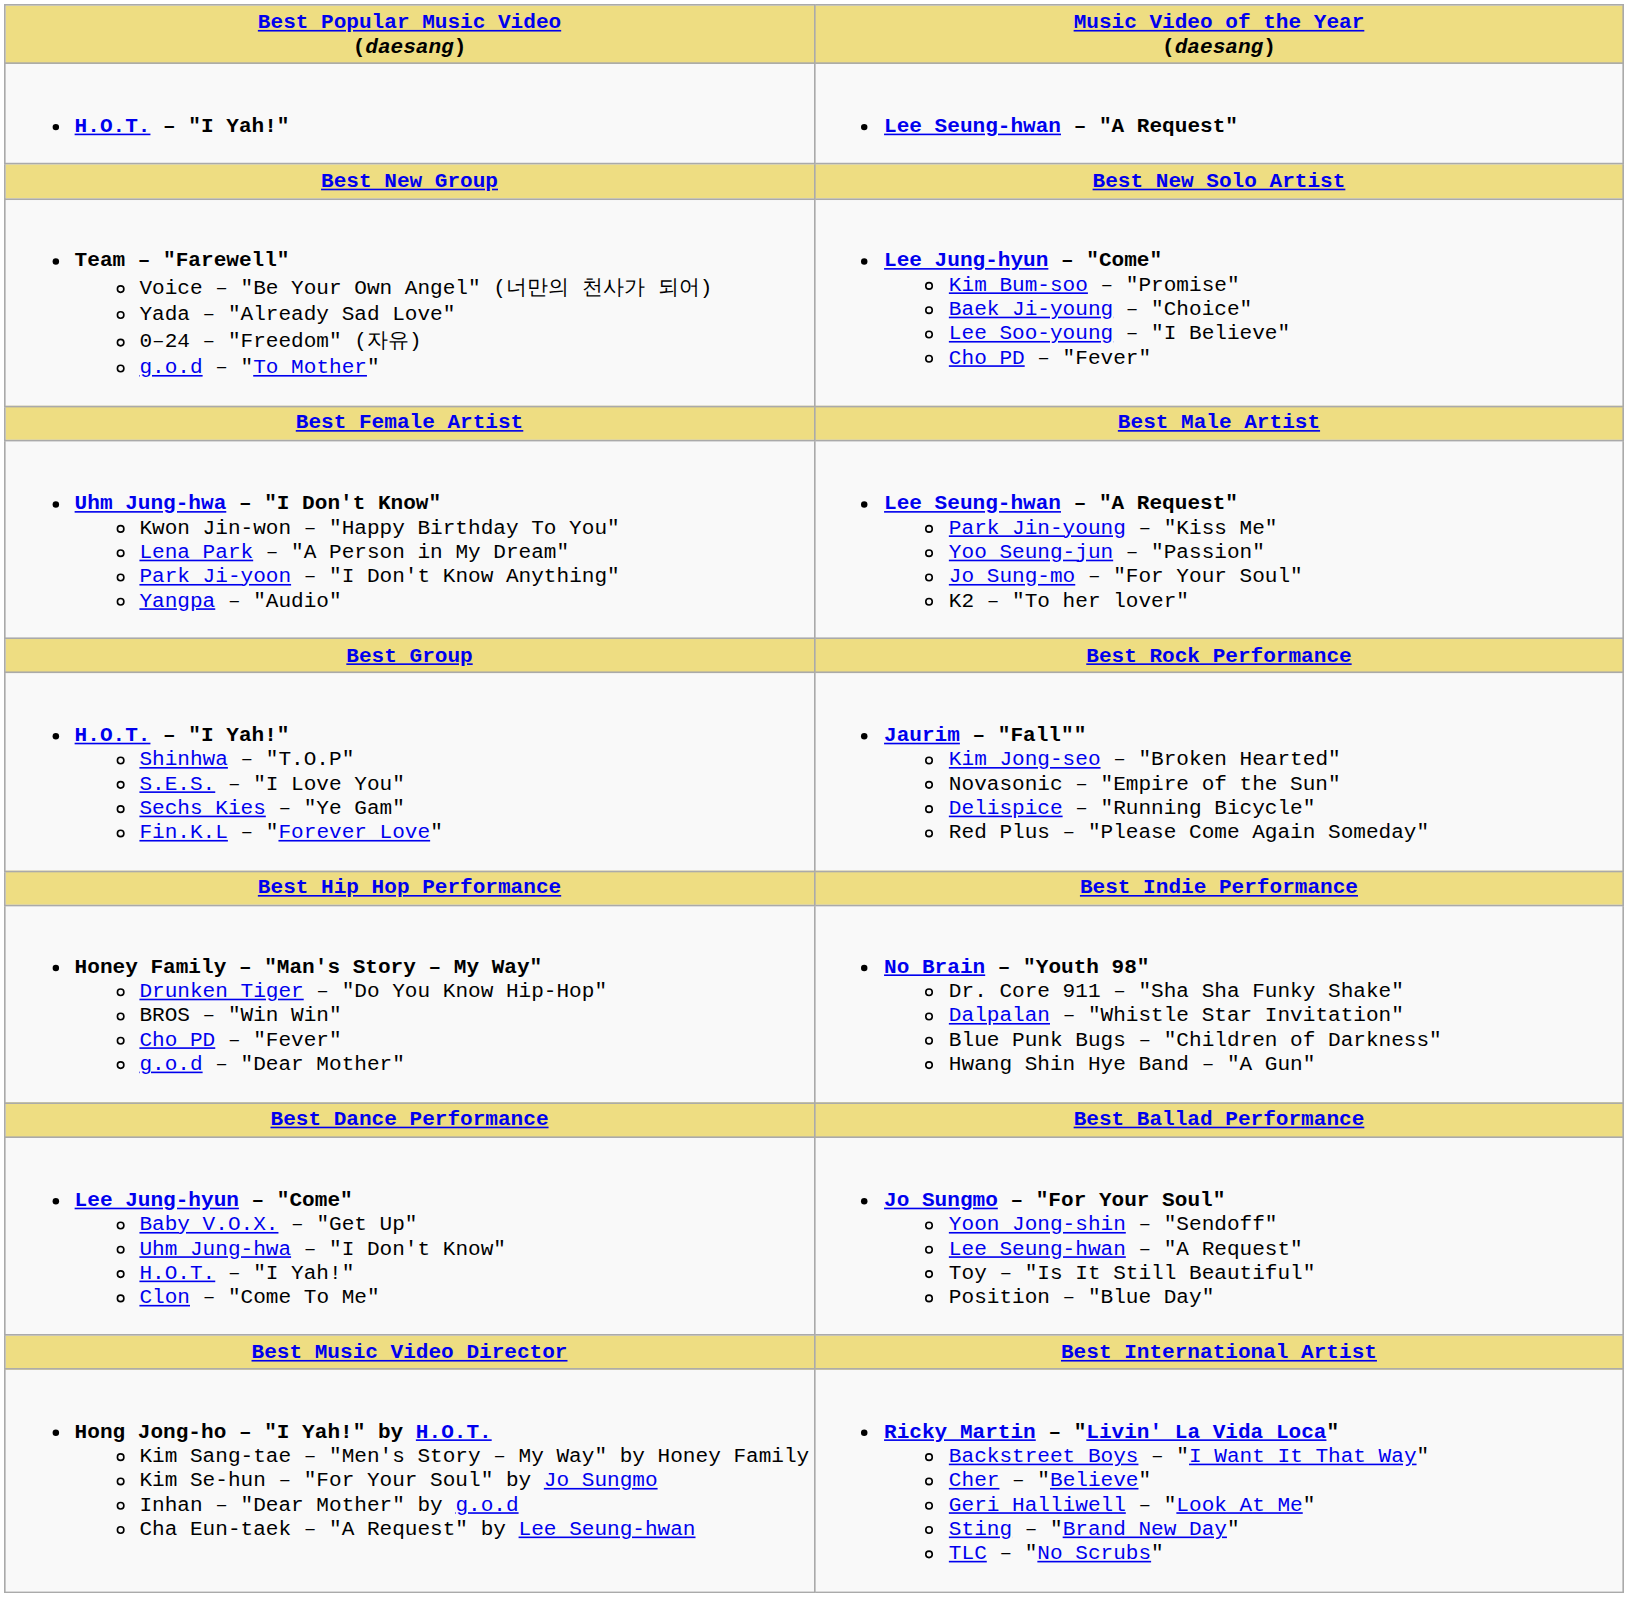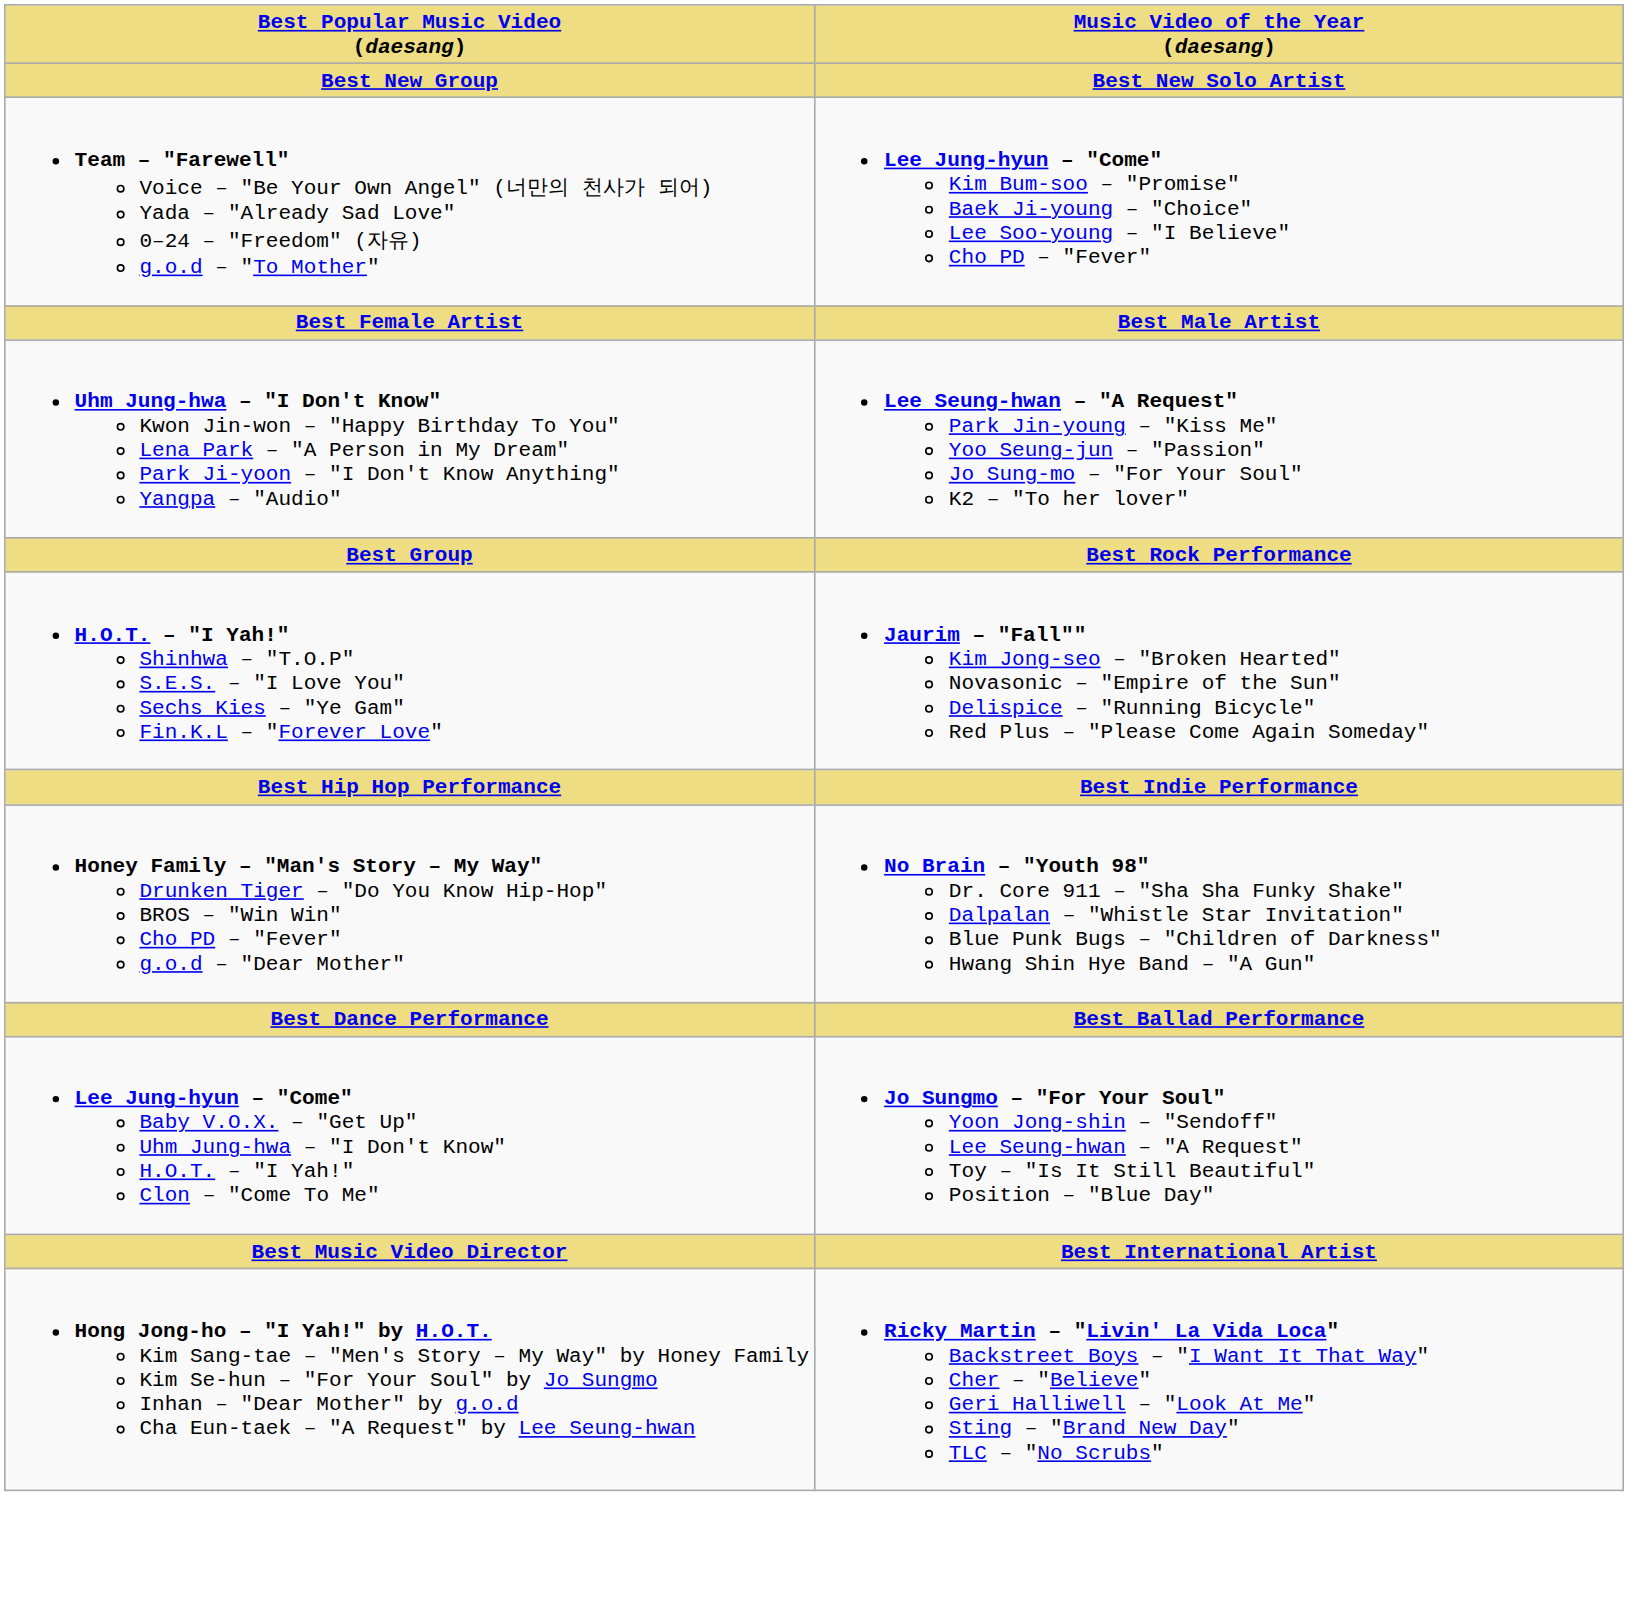- row: H.O.T. – "I Yah!" | Lee Seung-hwan – "A Request"
